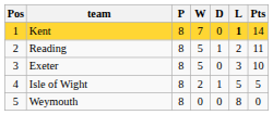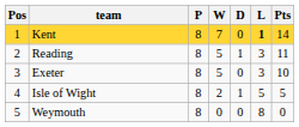Reading | L: 2 -> 3
